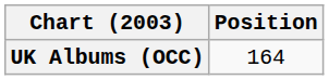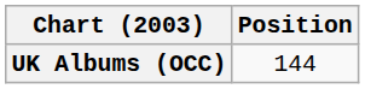UK Albums (OCC) | Position: 164 -> 144
